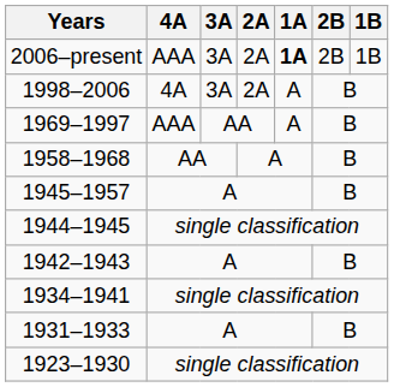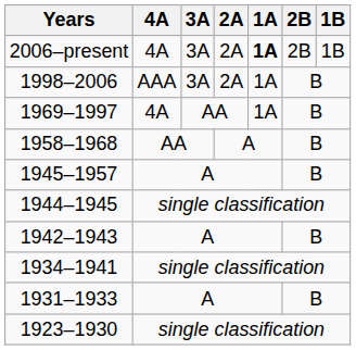2006–present | 4A: AAA -> 4A
1998–2006 | 4A: 4A -> AAA
1998–2006 | 1A: A -> 1A
1969–1997 | 4A: AAA -> 4A
1969–1997 | 1A: A -> 1A
